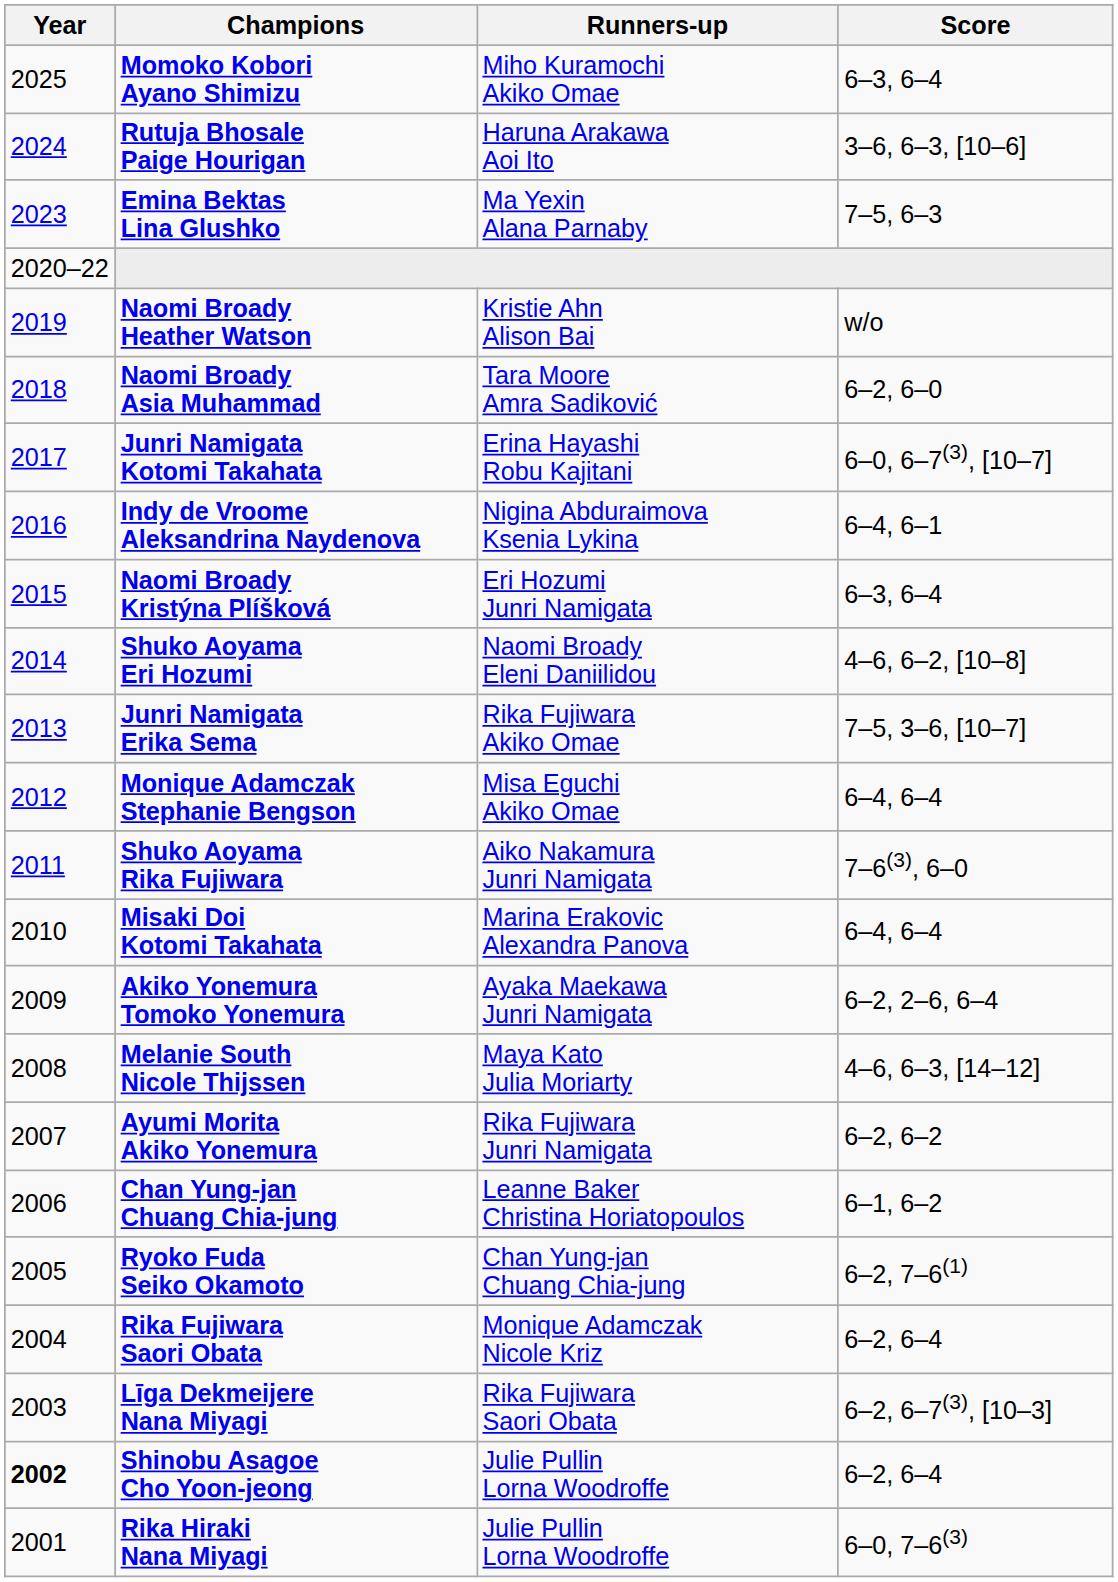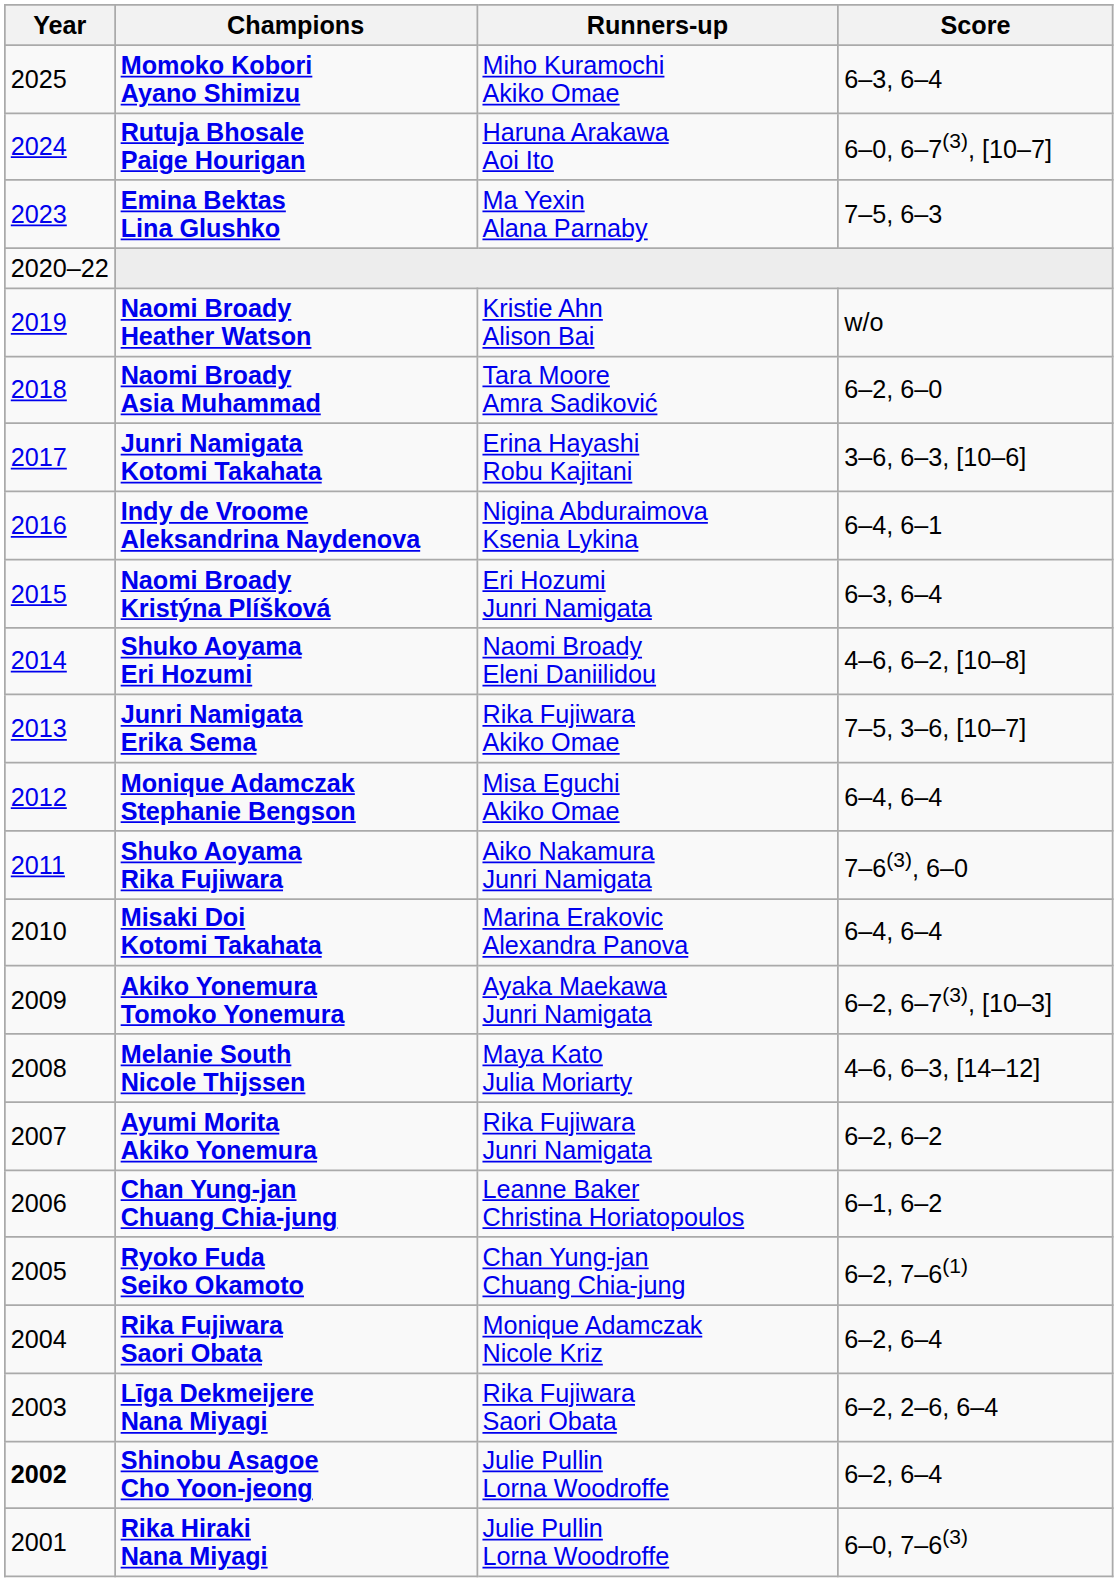Rutuja Bhosale Paige Hourigan | Score: 3–6, 6–3, [10–6] -> 6–0, 6–7(3), [10–7]
Junri Namigata Kotomi Takahata | Score: 6–0, 6–7(3), [10–7] -> 3–6, 6–3, [10–6]
Akiko Yonemura Tomoko Yonemura | Score: 6–2, 2–6, 6–4 -> 6–2, 6–7(3), [10–3]
Līga Dekmeijere Nana Miyagi | Score: 6–2, 6–7(3), [10–3] -> 6–2, 2–6, 6–4
